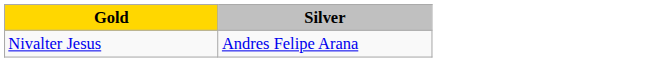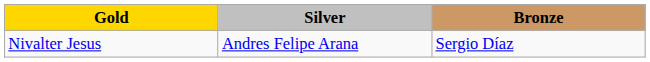+ column: Bronze | Sergio Díaz
